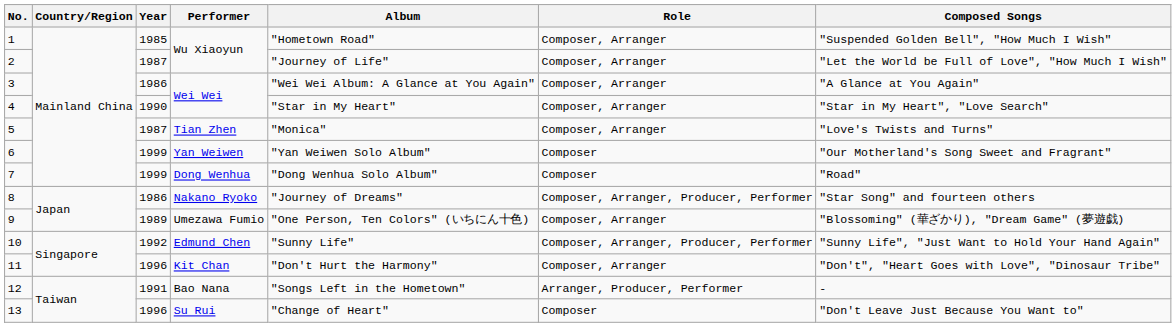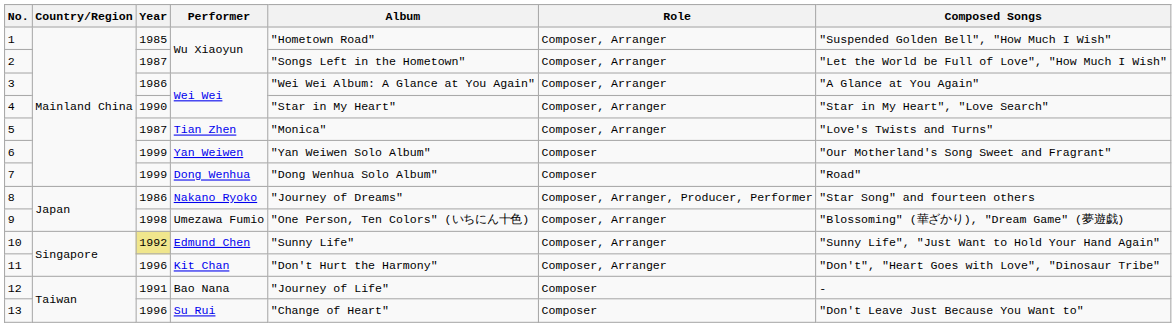2 | Album: "Journey of Life" -> "Songs Left in the Hometown"
9 | Year: 1989 -> 1998
10 | Year: no background -> khaki background
10 | Role: Composer, Arranger, Producer, Performer -> Composer, Arranger
12 | Album: "Songs Left in the Hometown" -> "Journey of Life"
12 | Role: Arranger, Producer, Performer -> Composer
